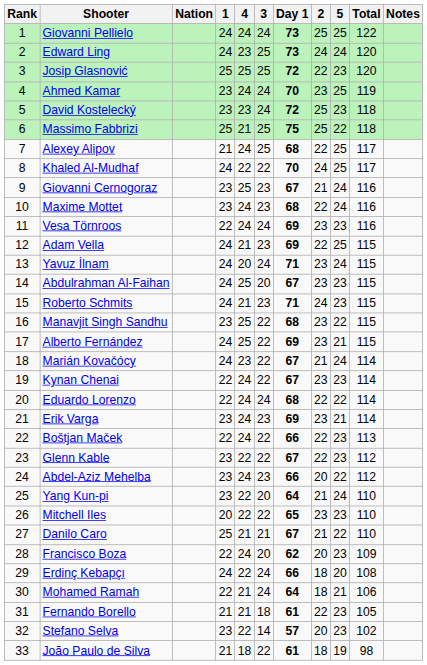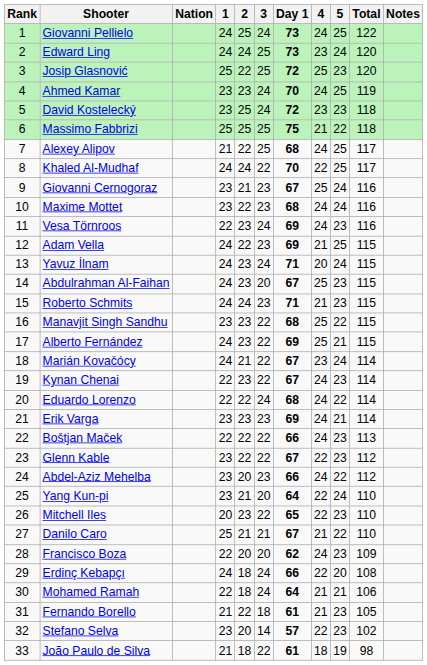columns swapped: 2 <-> 4
